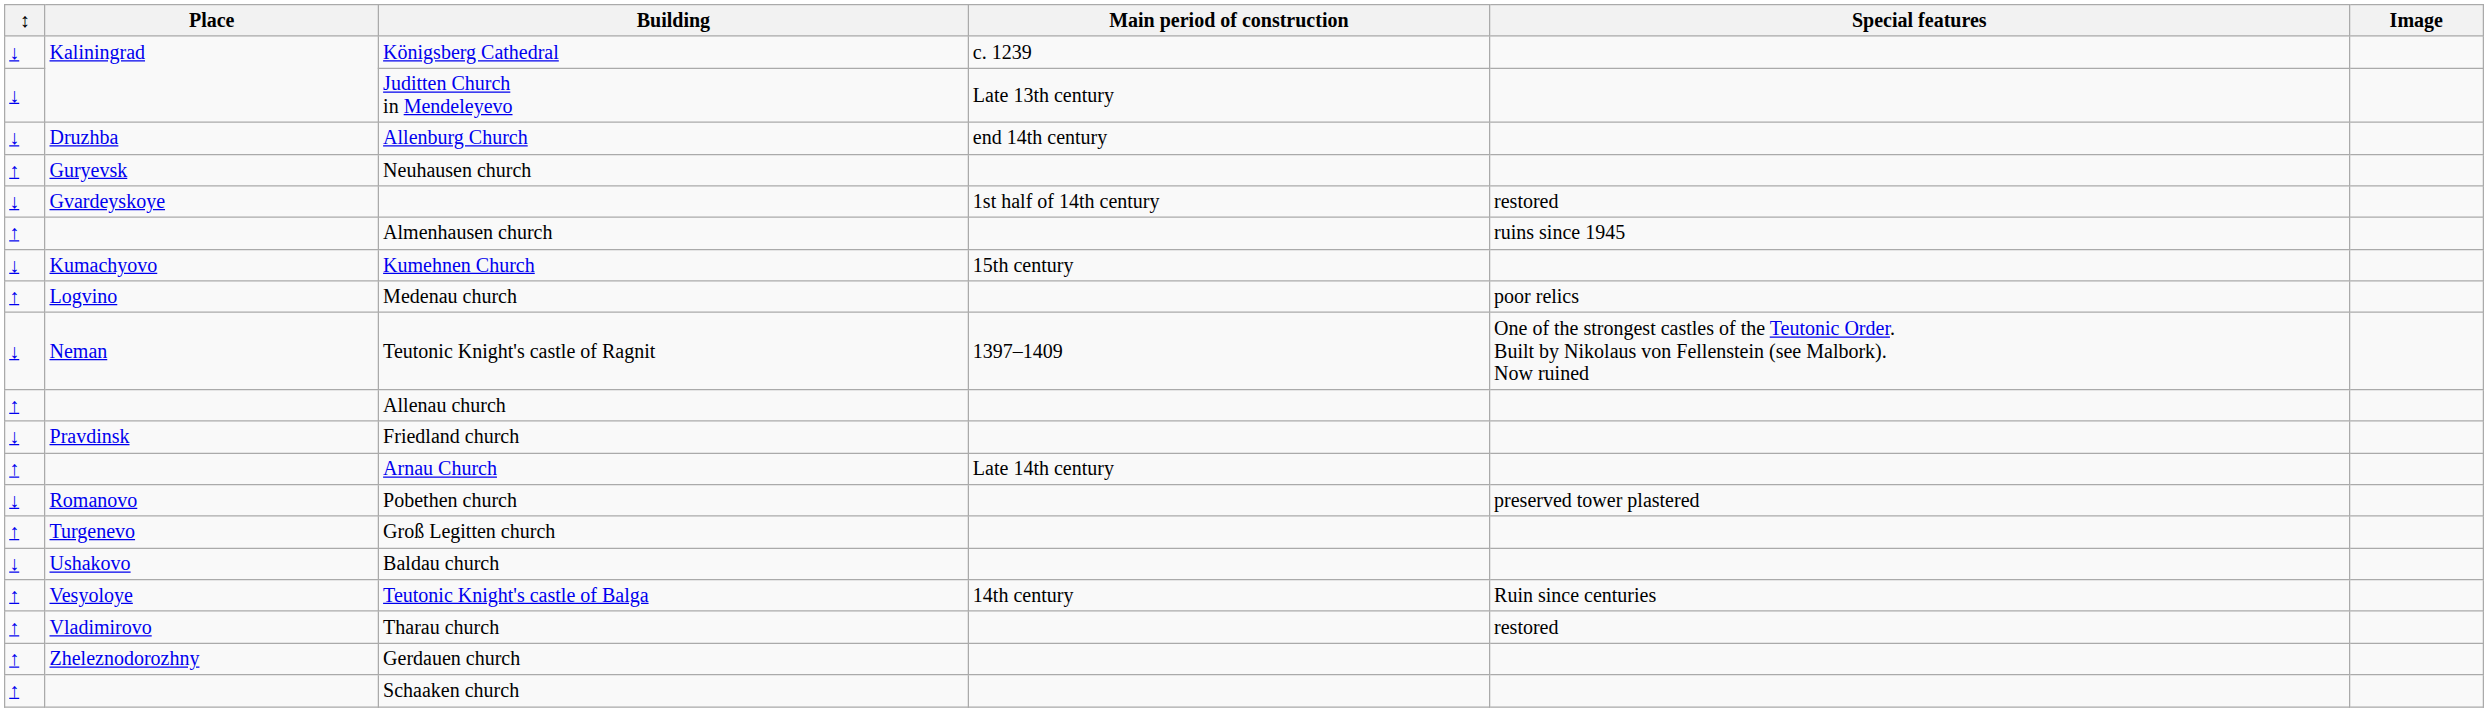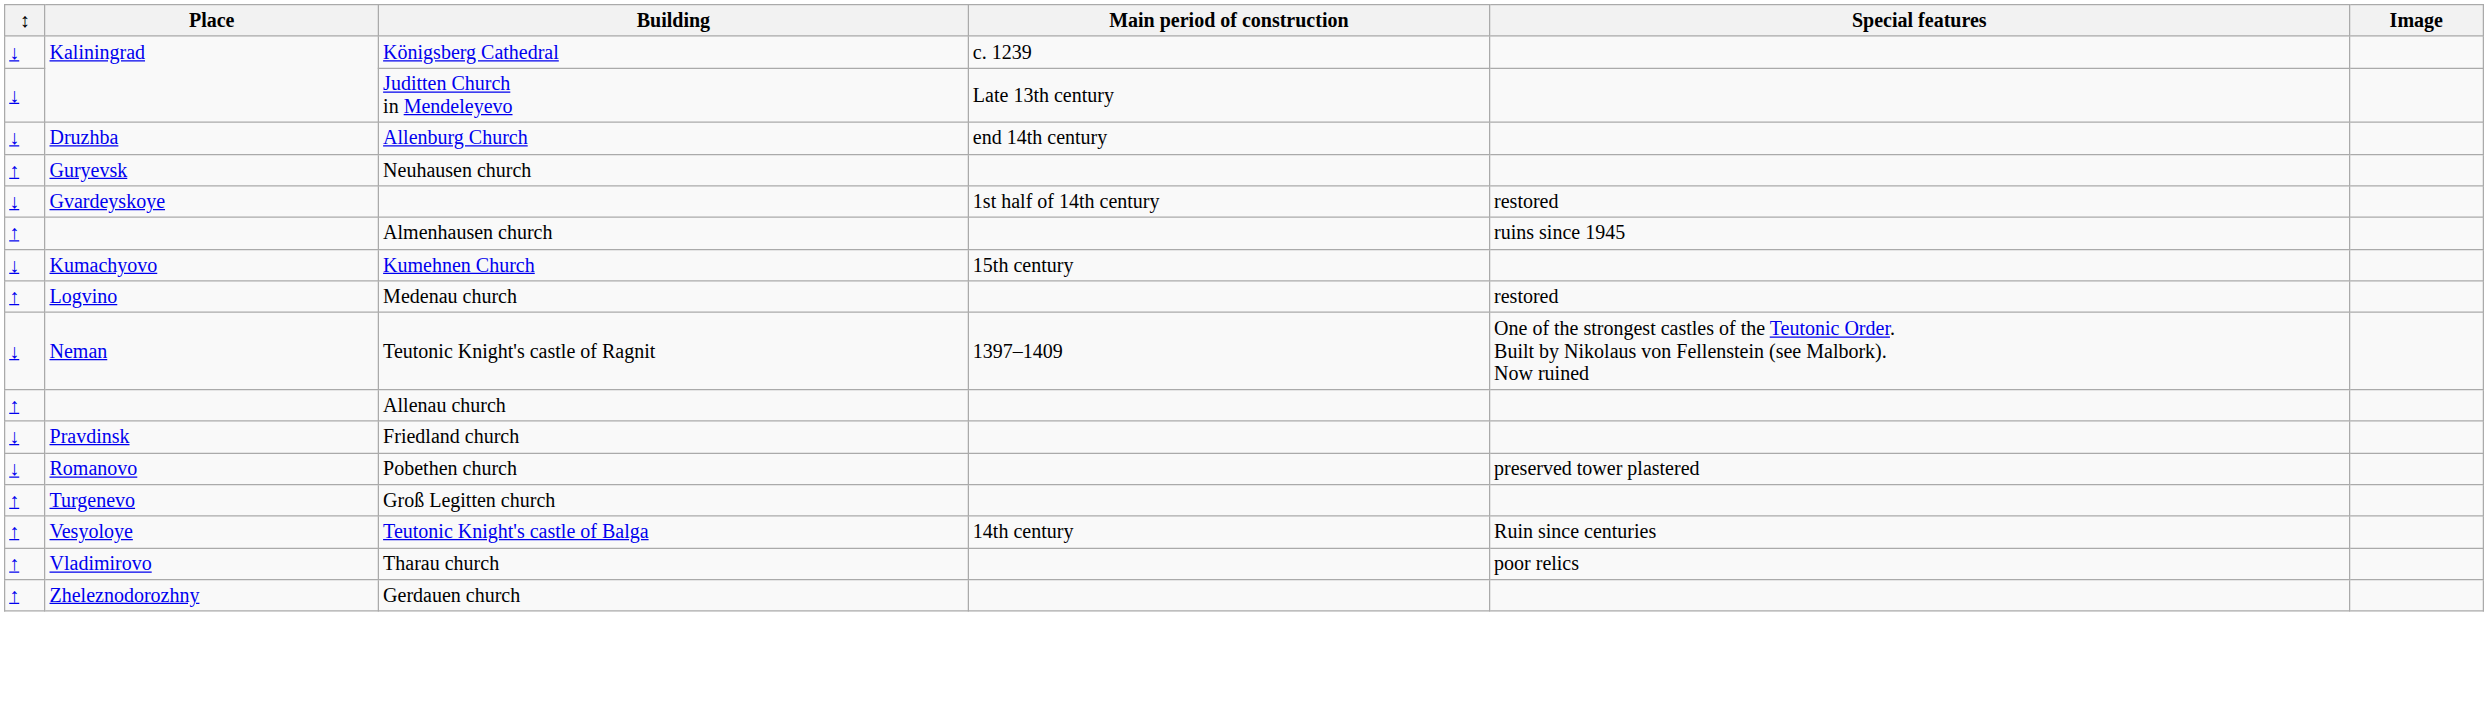Medenau church | Special features: poor relics -> restored
- row: ↑ | Arnau Church | Late 14th century
- row: ↓ | Ushakovo | Baldau church
Tharau church | Special features: restored -> poor relics
- row: ↑ | Schaaken church
